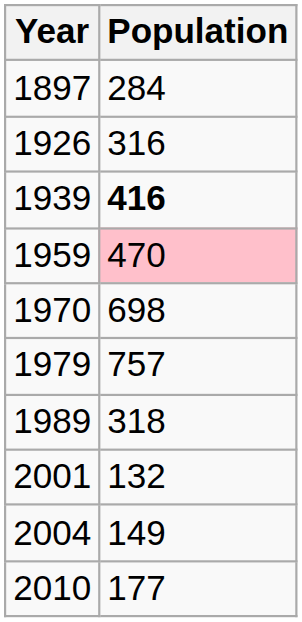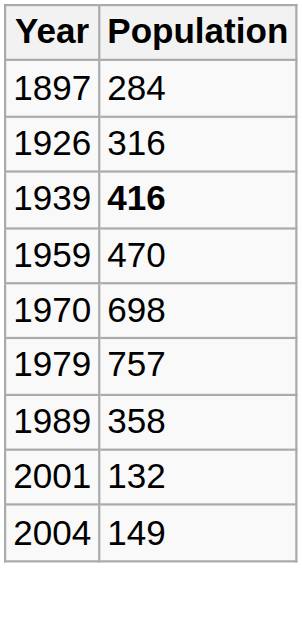1959 | Population: pink background -> no background
1989 | Population: 318 -> 358
- row: 2010 | 177
